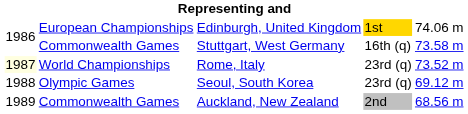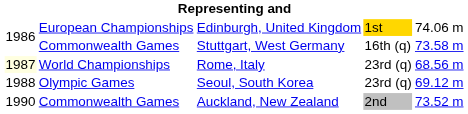Rome, Italy | column 5: 73.52 m -> 68.56 m
Auckland, New Zealand | column 1: 1989 -> 1990
Auckland, New Zealand | column 5: 68.56 m -> 73.52 m
